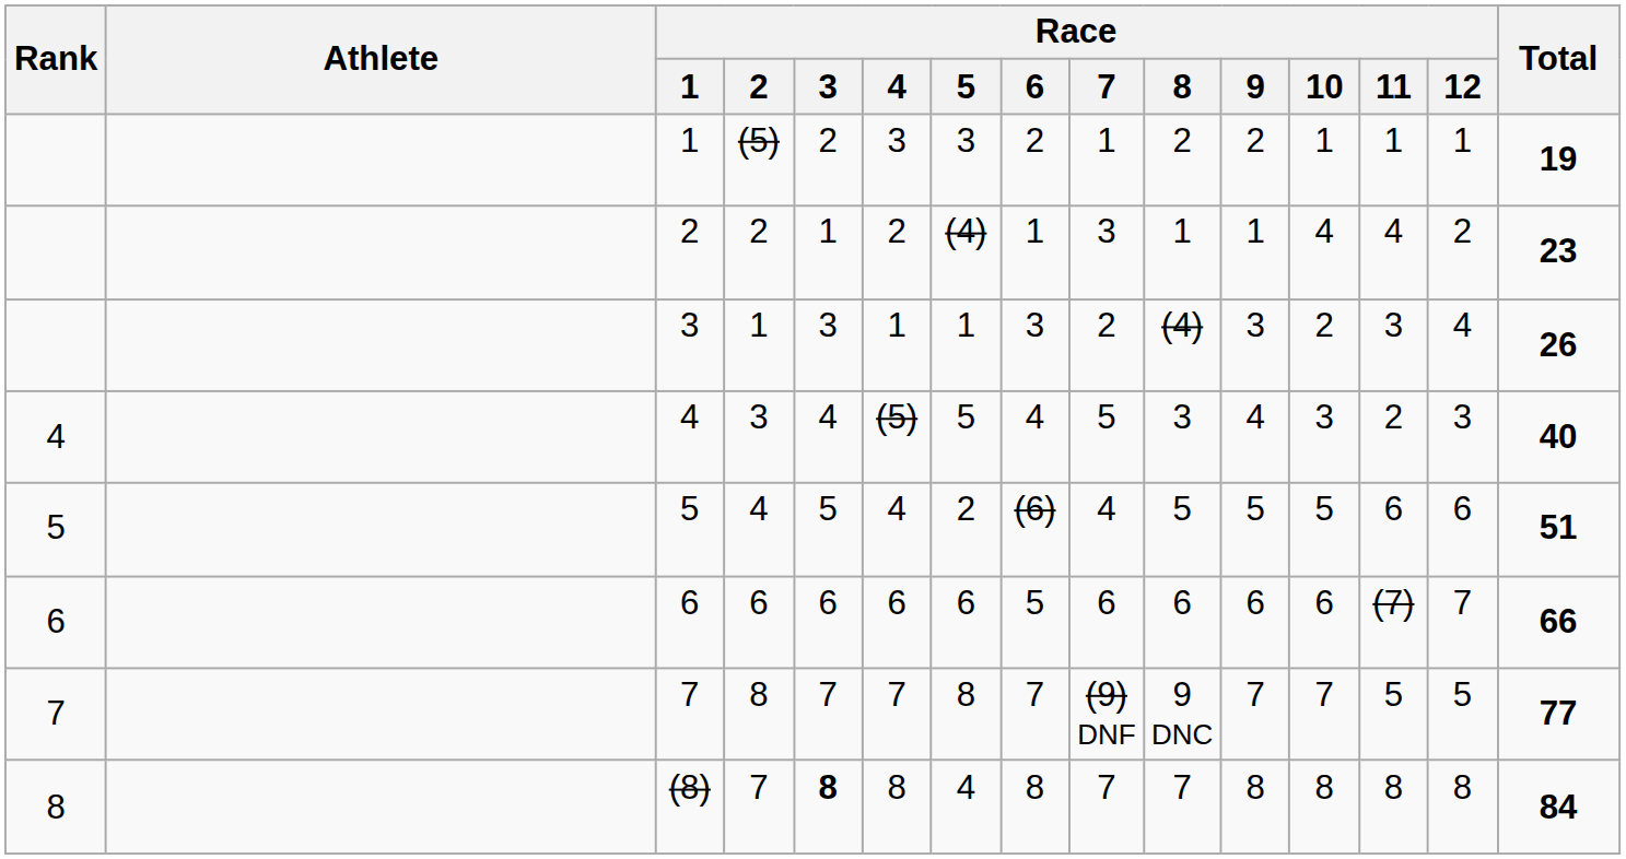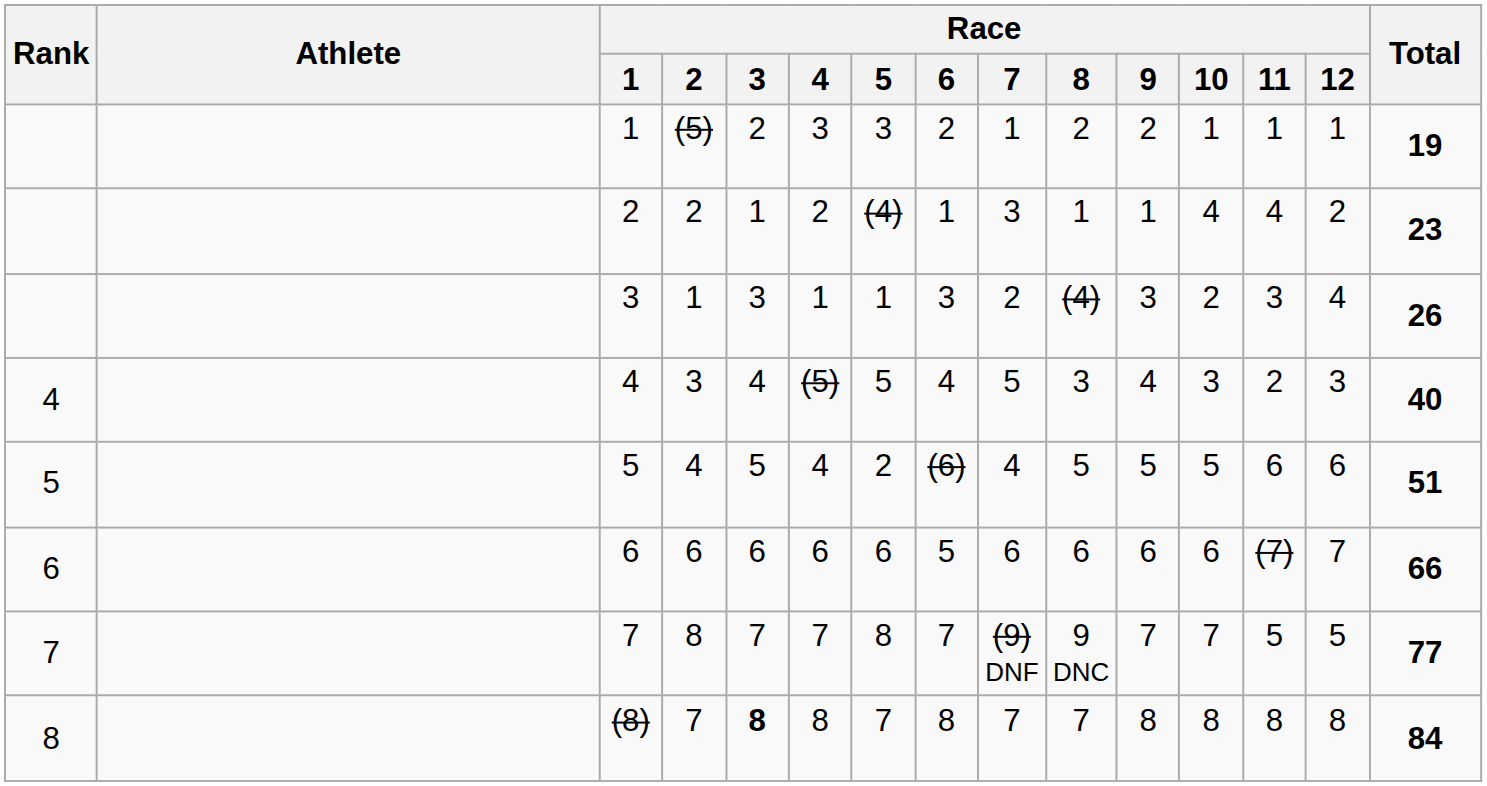(8) | Race / 5: 4 -> 7
